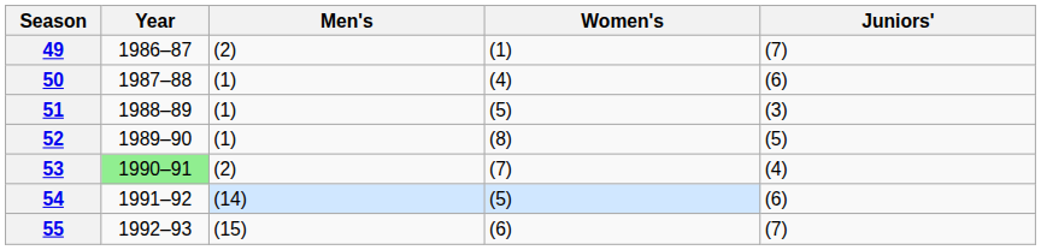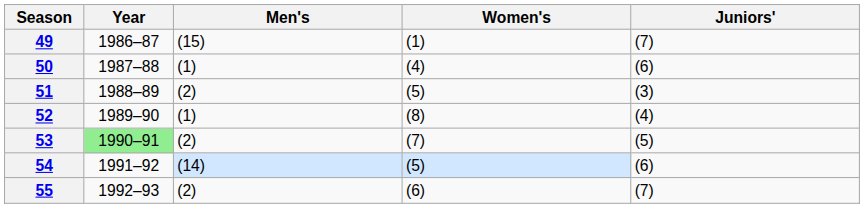49 | Men's: (2) -> (15)
51 | Men's: (1) -> (2)
52 | Juniors': (5) -> (4)
53 | Juniors': (4) -> (5)
55 | Men's: (15) -> (2)
